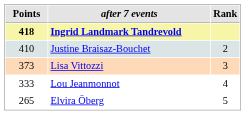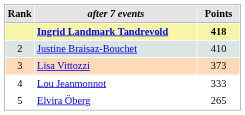columns swapped: Rank <-> Points
